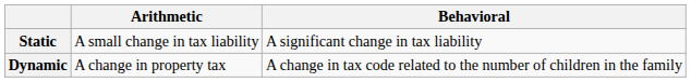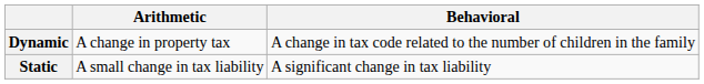rows swapped: Static <-> Dynamic
